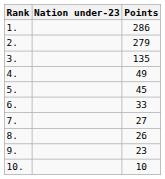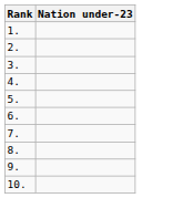- column: Points | 286 | 279 | 135 | 49 | 45 | 33 | 27 | 26 | 23 | 10
